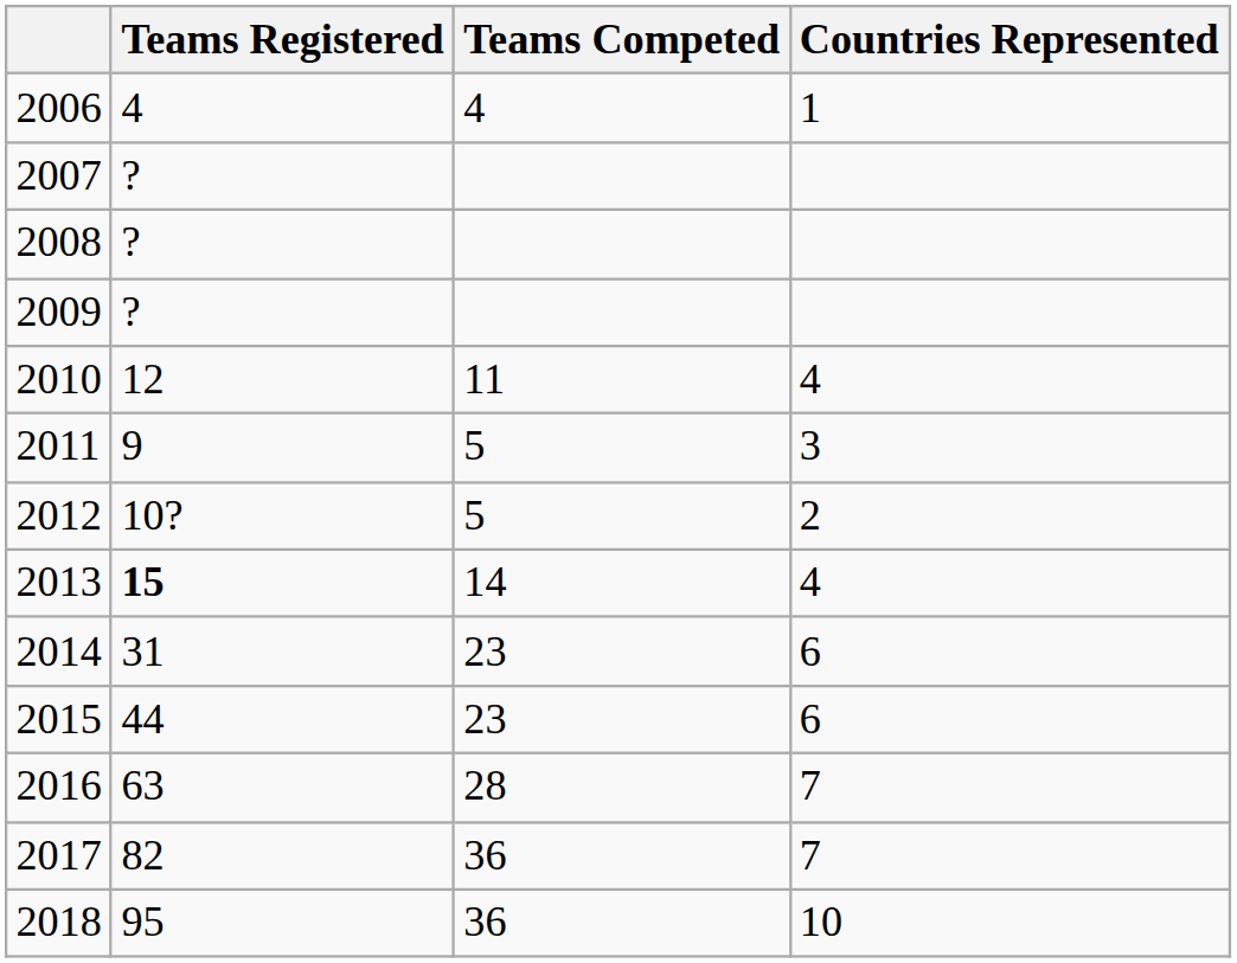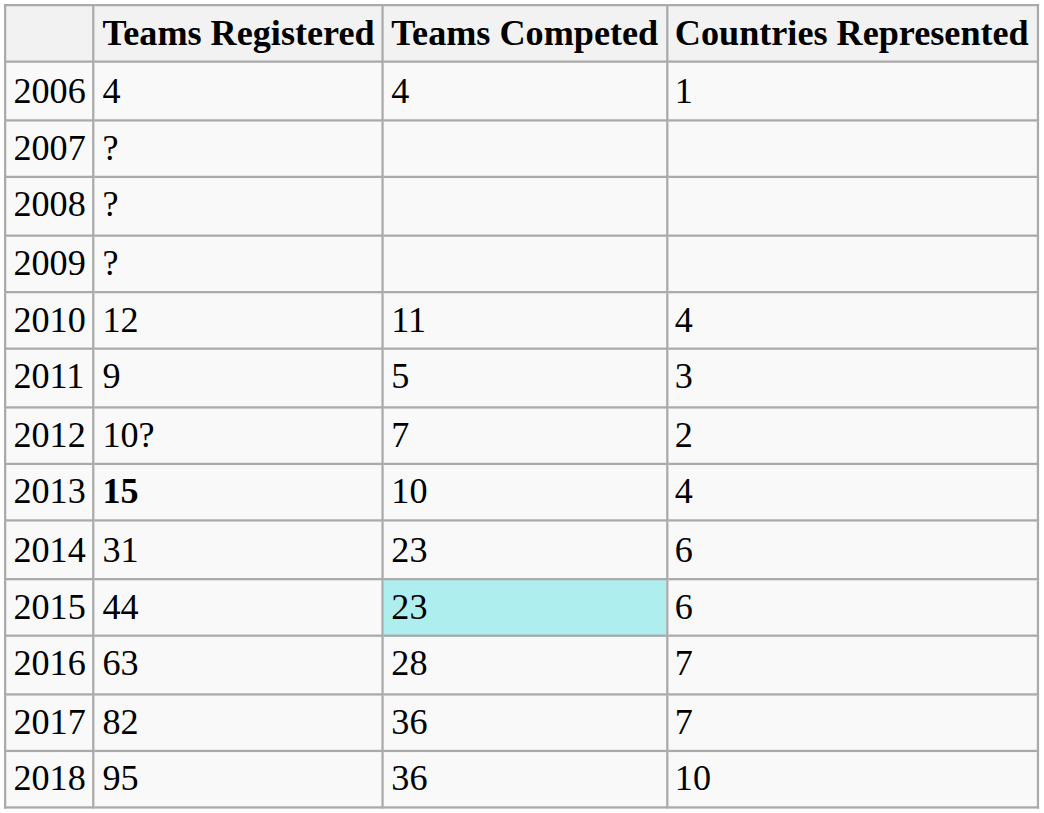2012 | Teams Competed: 5 -> 7
2013 | Teams Competed: 14 -> 10
2015 | Teams Competed: no background -> paleturquoise background
